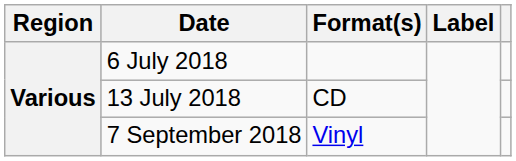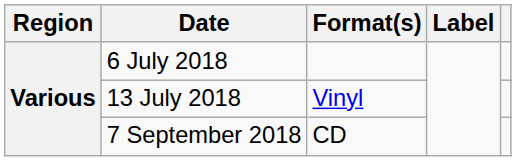13 July 2018 | Format(s): CD -> Vinyl
7 September 2018 | Format(s): Vinyl -> CD
